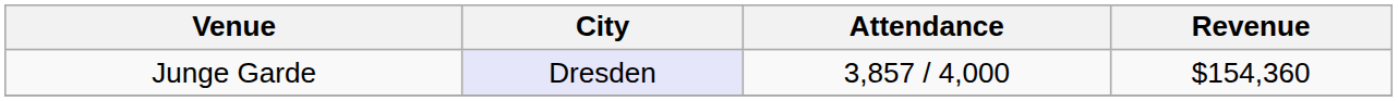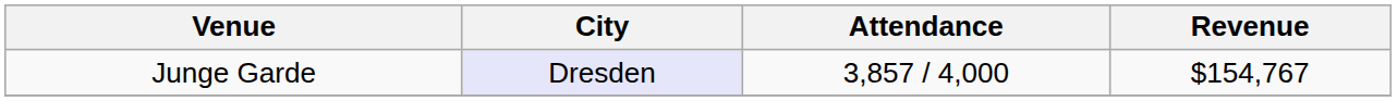Junge Garde | Revenue: $154,360 -> $154,767
